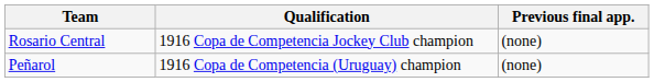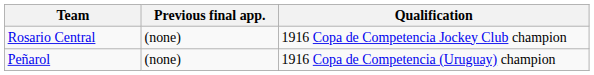columns swapped: Qualification <-> Previous final app.
